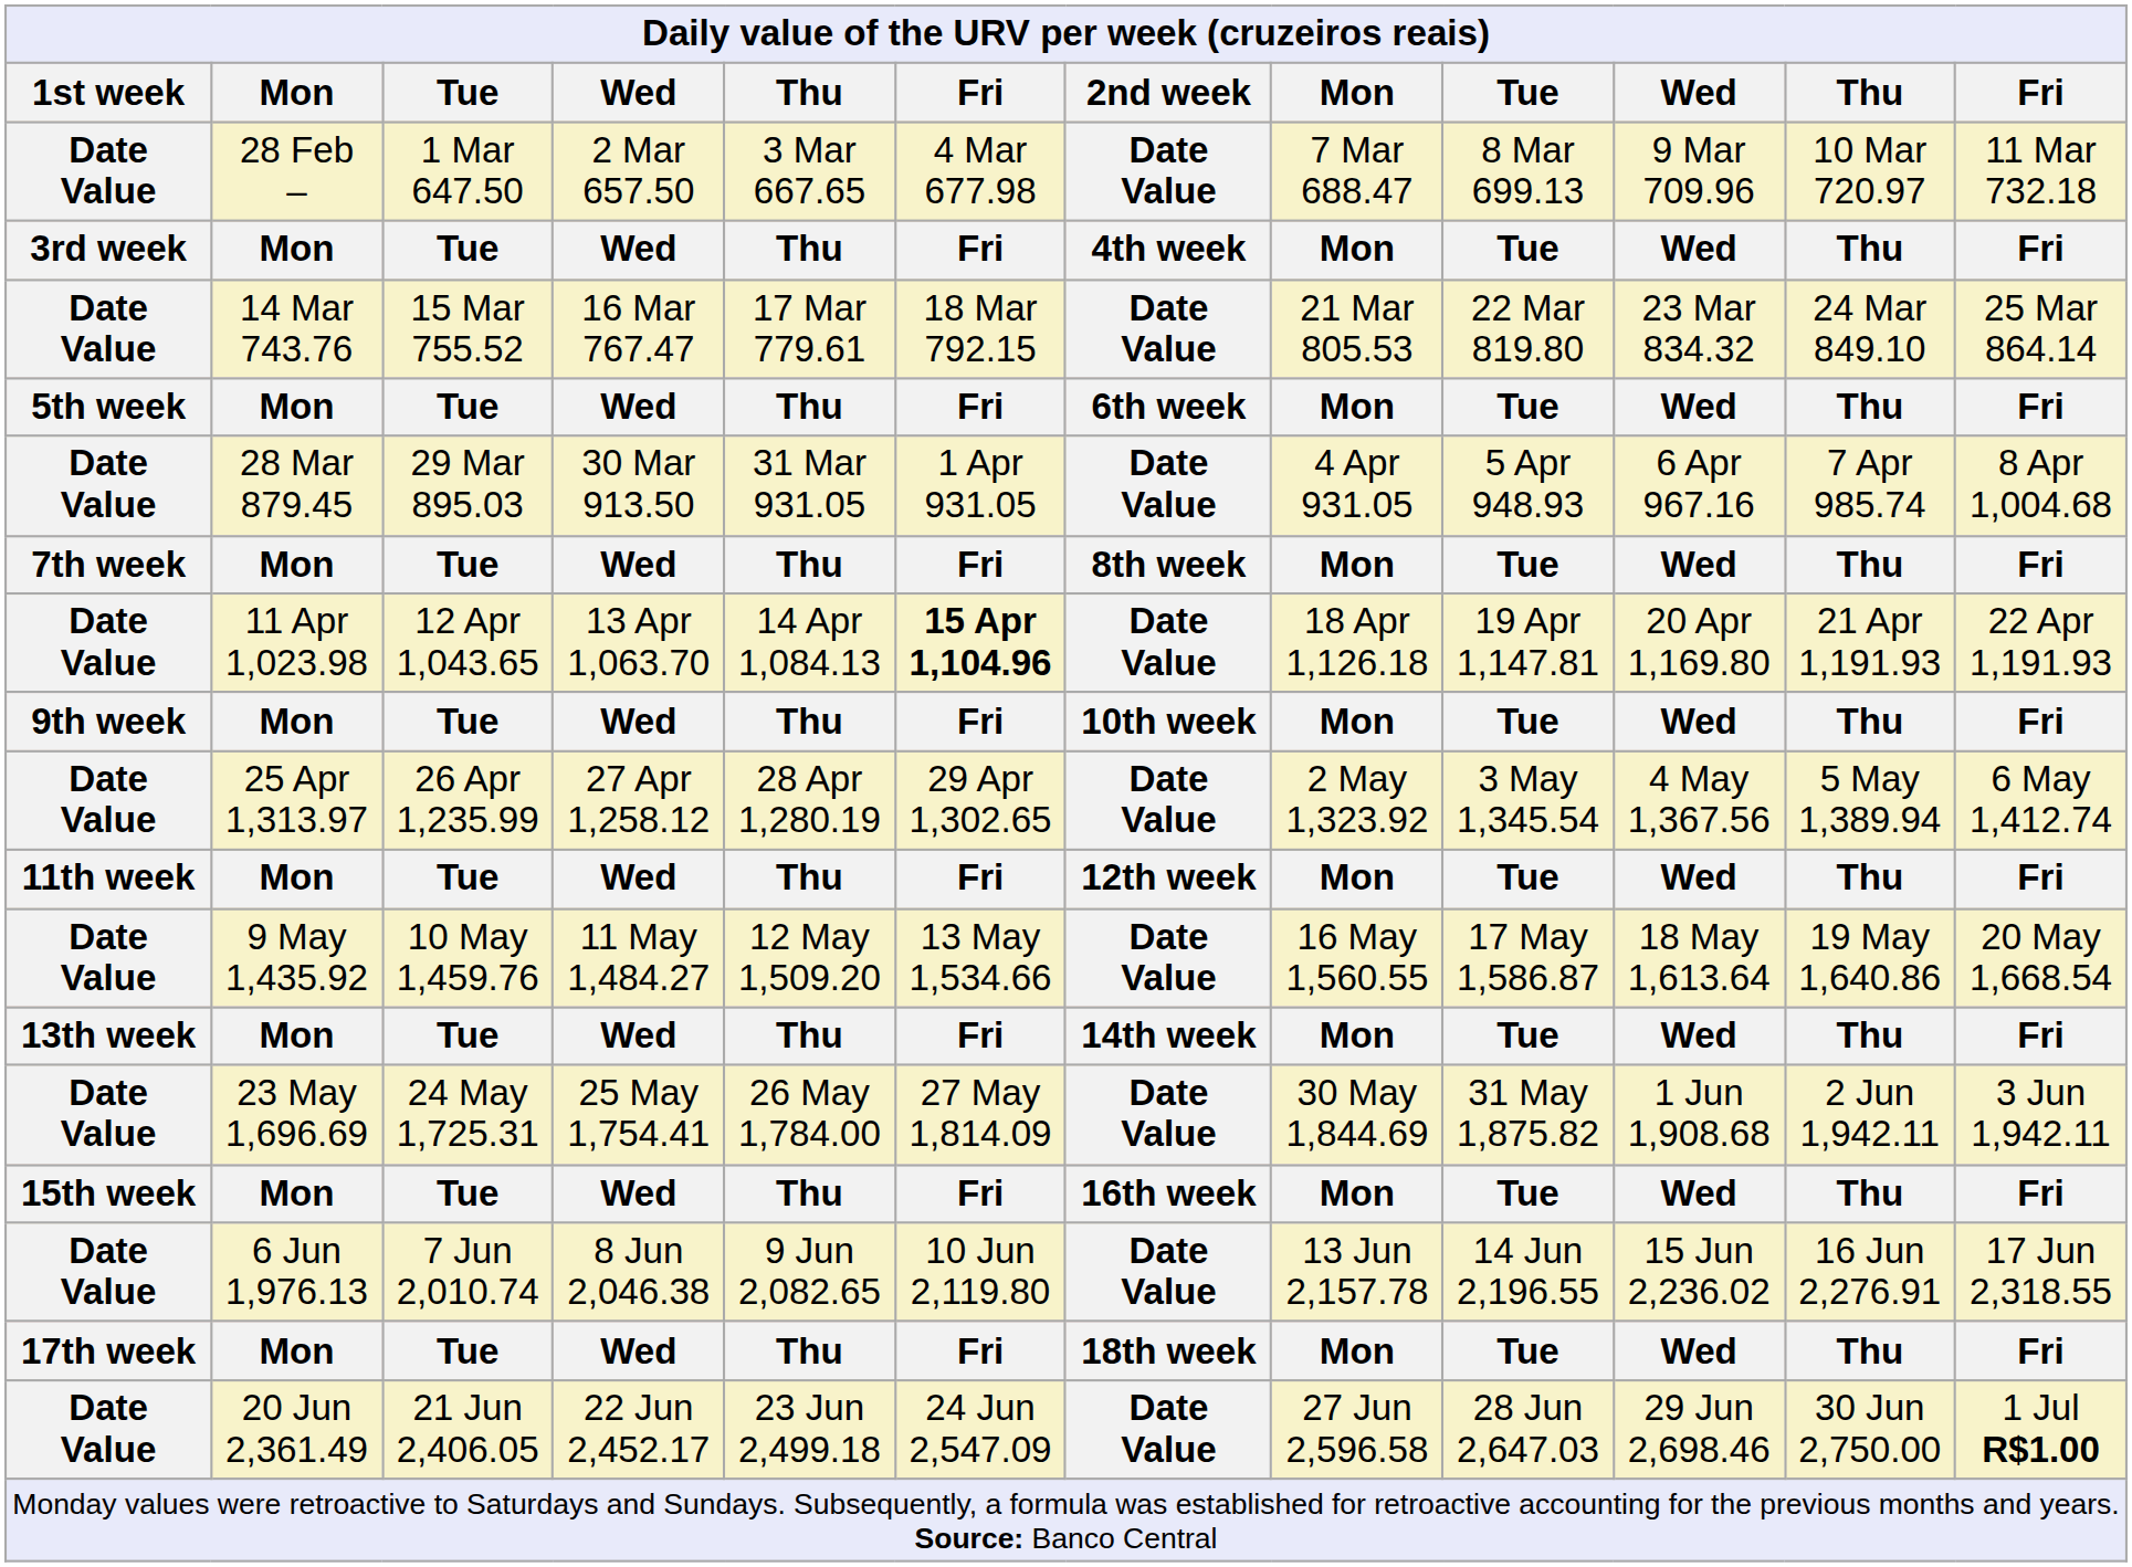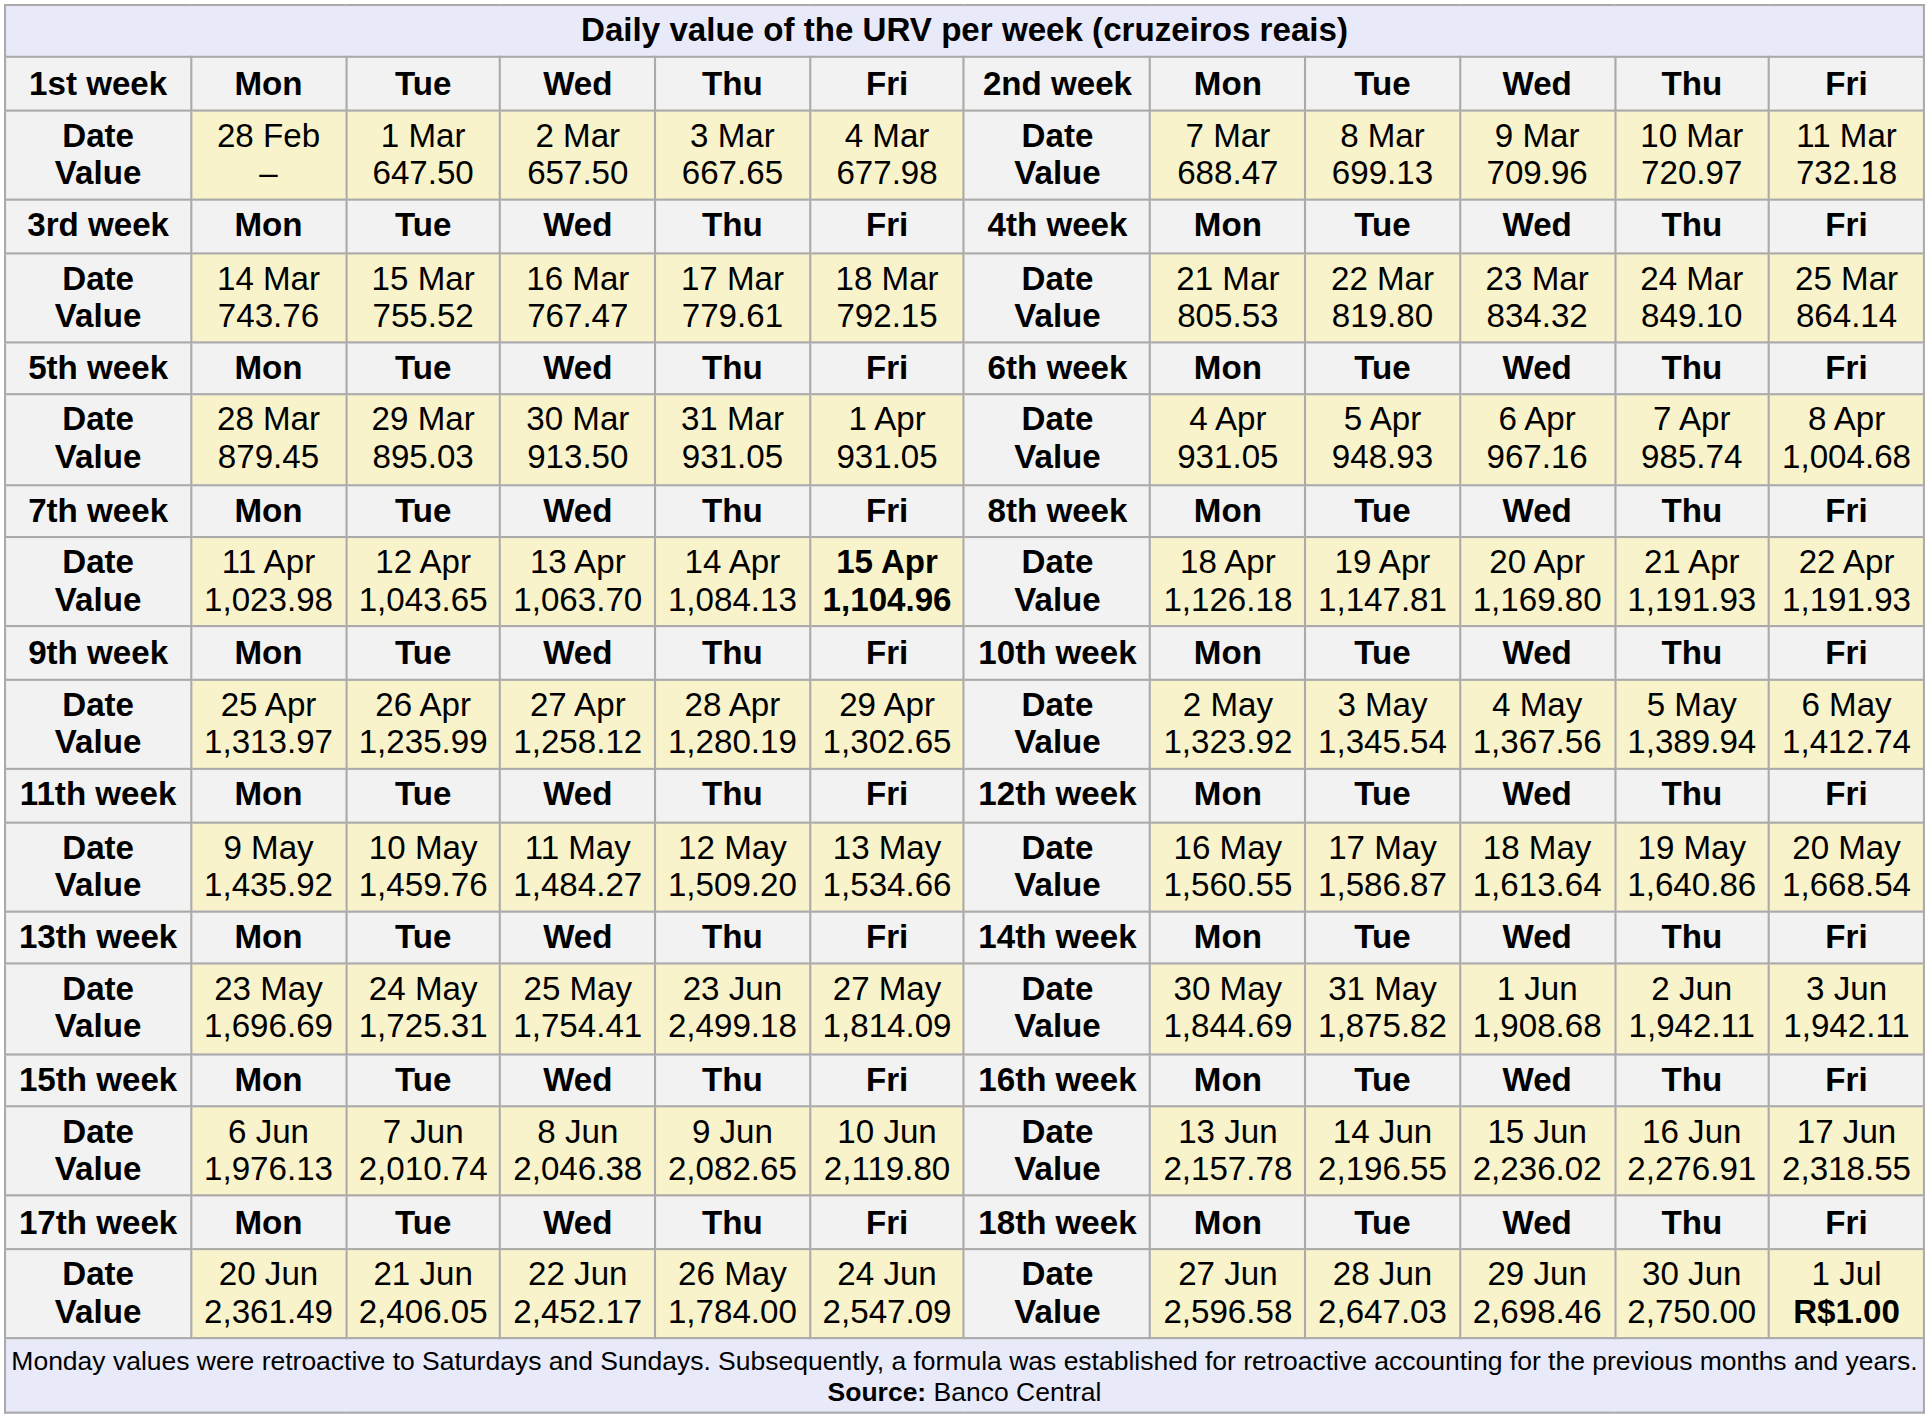23 May 1,696.69 | column 5: 26 May 1,784.00 -> 23 Jun 2,499.18
20 Jun 2,361.49 | column 5: 23 Jun 2,499.18 -> 26 May 1,784.00
